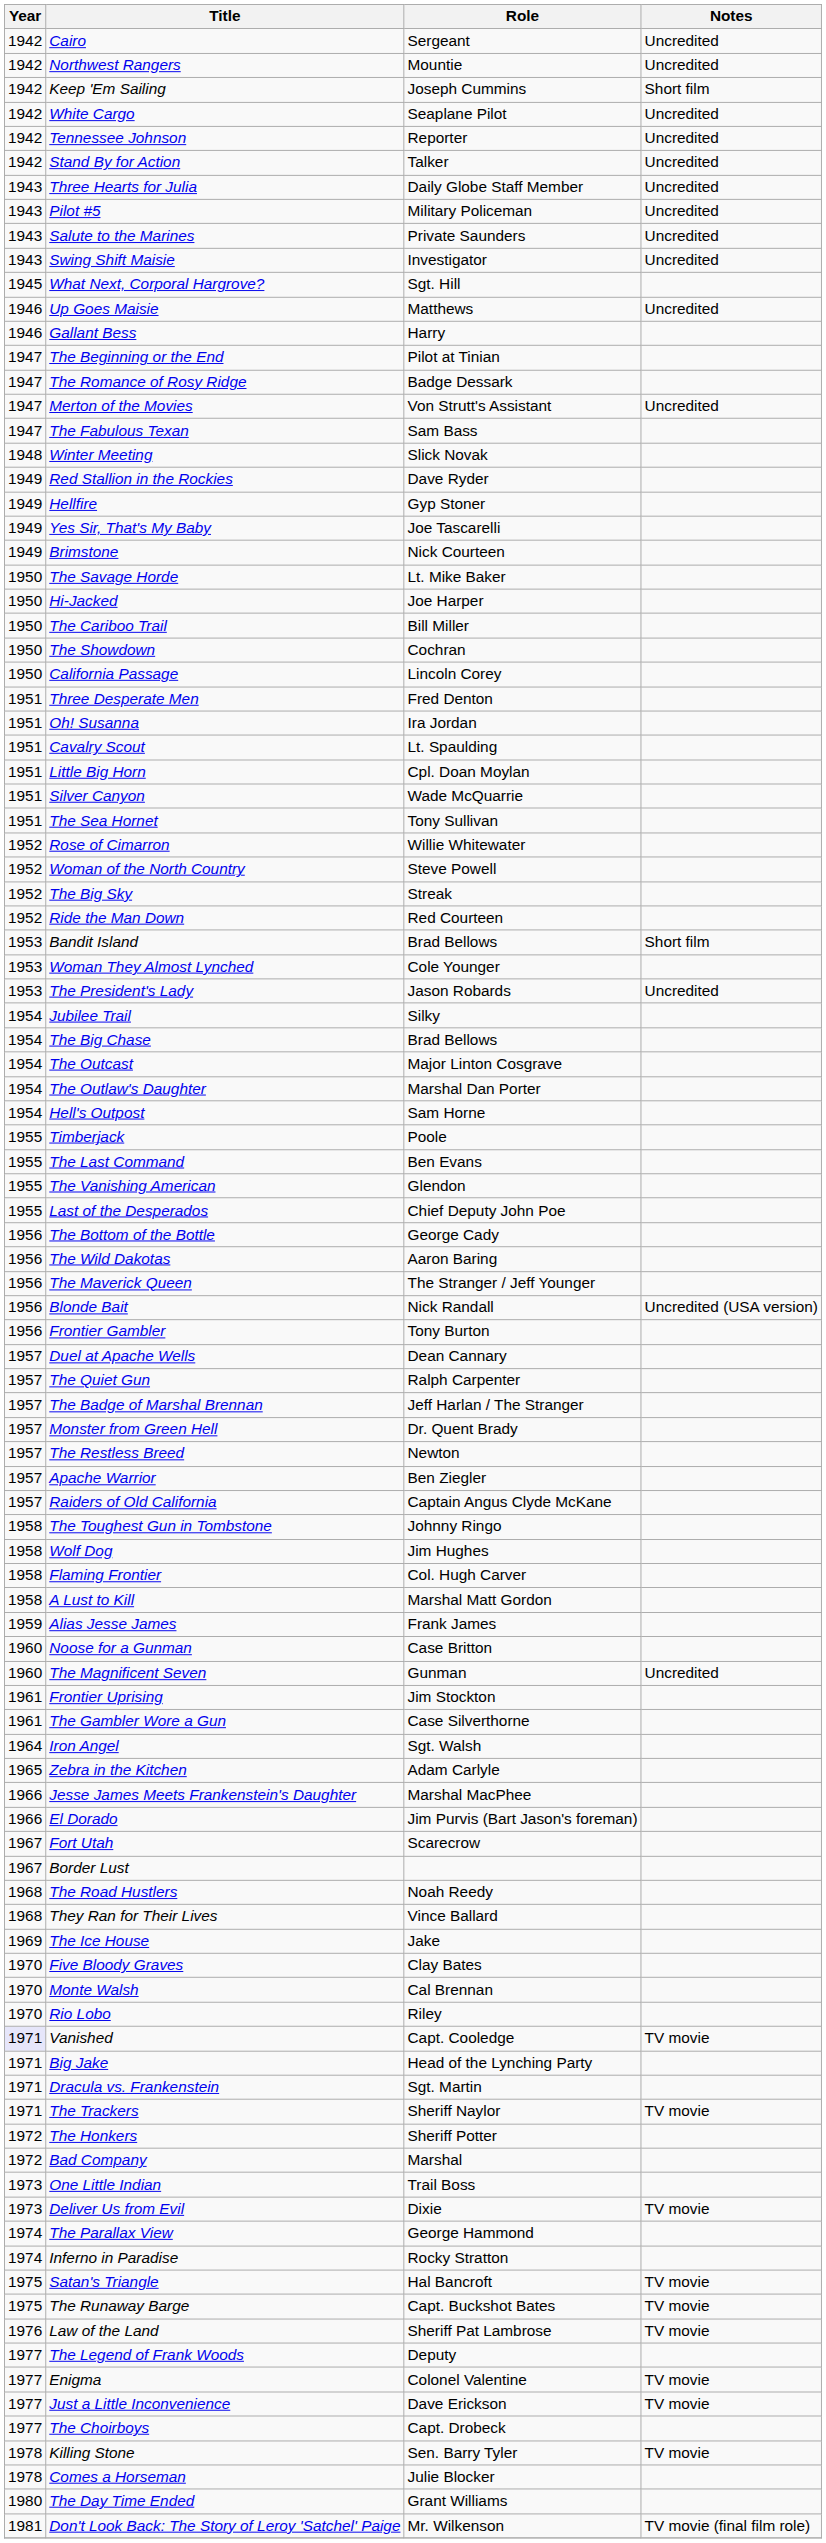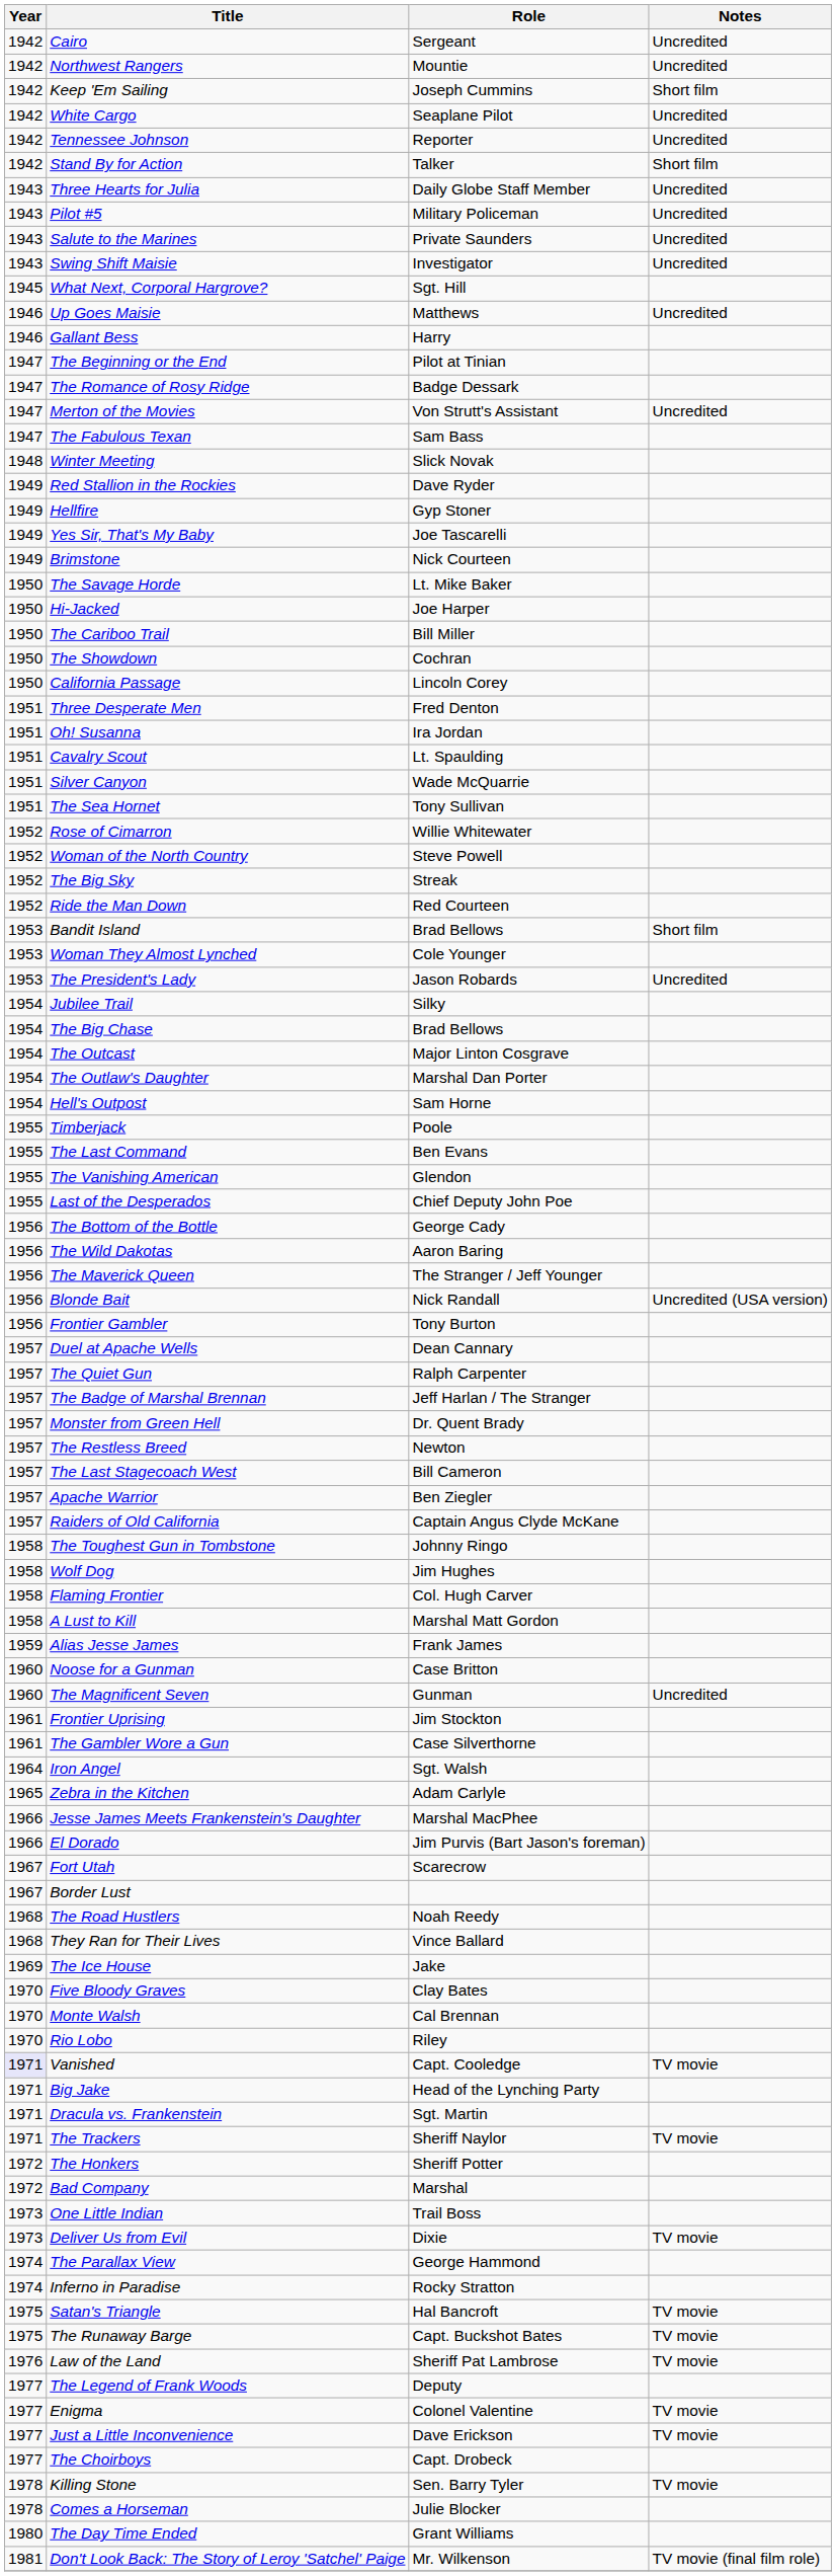Stand By for Action | Notes: Uncredited -> Short film
- row: 1951 | Little Big Horn | Cpl. Doan Moylan
+ row: 1957 | The Last Stagecoach West | Bill Cameron
